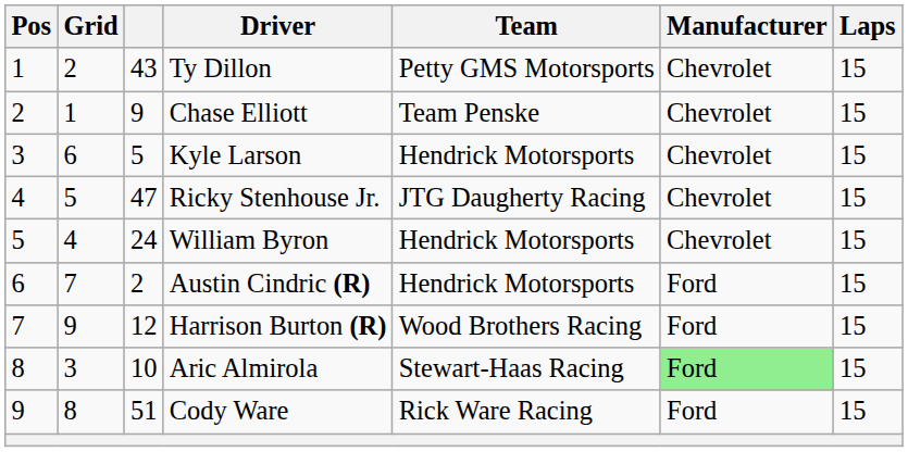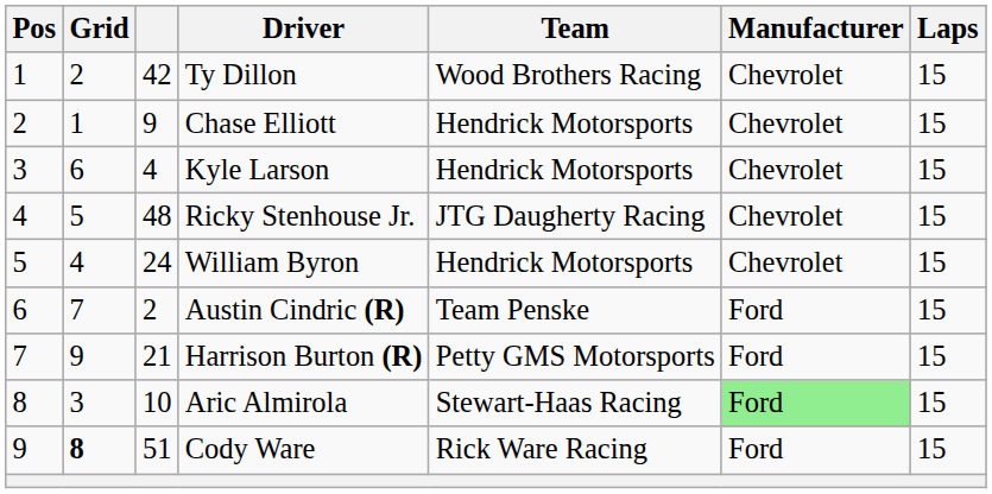Ty Dillon | column 3: 43 -> 42
Ty Dillon | Team: Petty GMS Motorsports -> Wood Brothers Racing
Chase Elliott | Team: Team Penske -> Hendrick Motorsports
Kyle Larson | column 3: 5 -> 4
Ricky Stenhouse Jr. | column 3: 47 -> 48
Austin Cindric (R) | Team: Hendrick Motorsports -> Team Penske
Harrison Burton (R) | column 3: 12 -> 21
Harrison Burton (R) | Team: Wood Brothers Racing -> Petty GMS Motorsports
Cody Ware | Grid: normal -> bold
